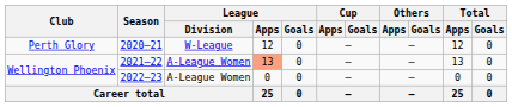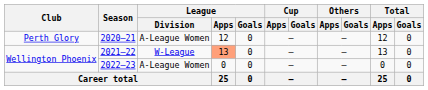2020–21 | League / Division: W-League -> A-League Women
2021–22 | League / Division: A-League Women -> W-League
